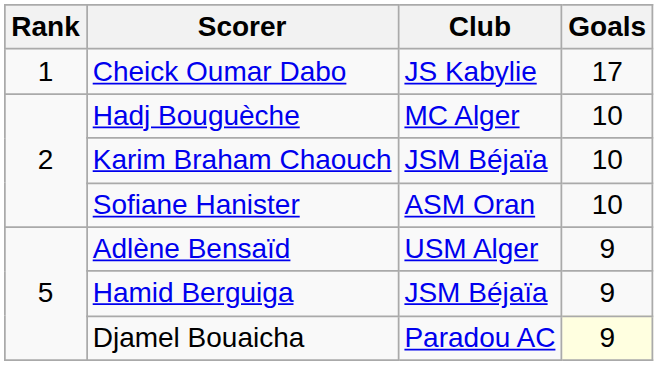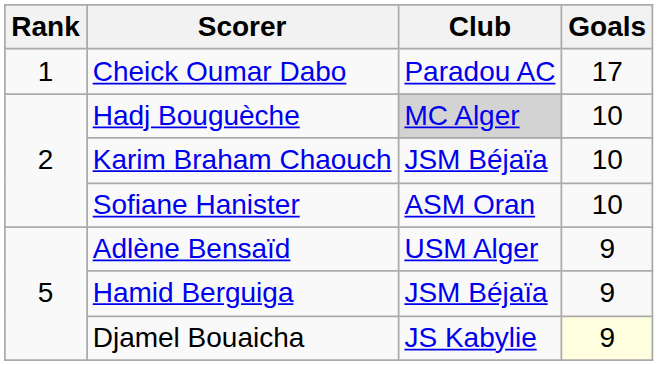Cheick Oumar Dabo | Club: JS Kabylie -> Paradou AC
Hadj Bouguèche | Club: no background -> lightgrey background
Djamel Bouaicha | Club: Paradou AC -> JS Kabylie
